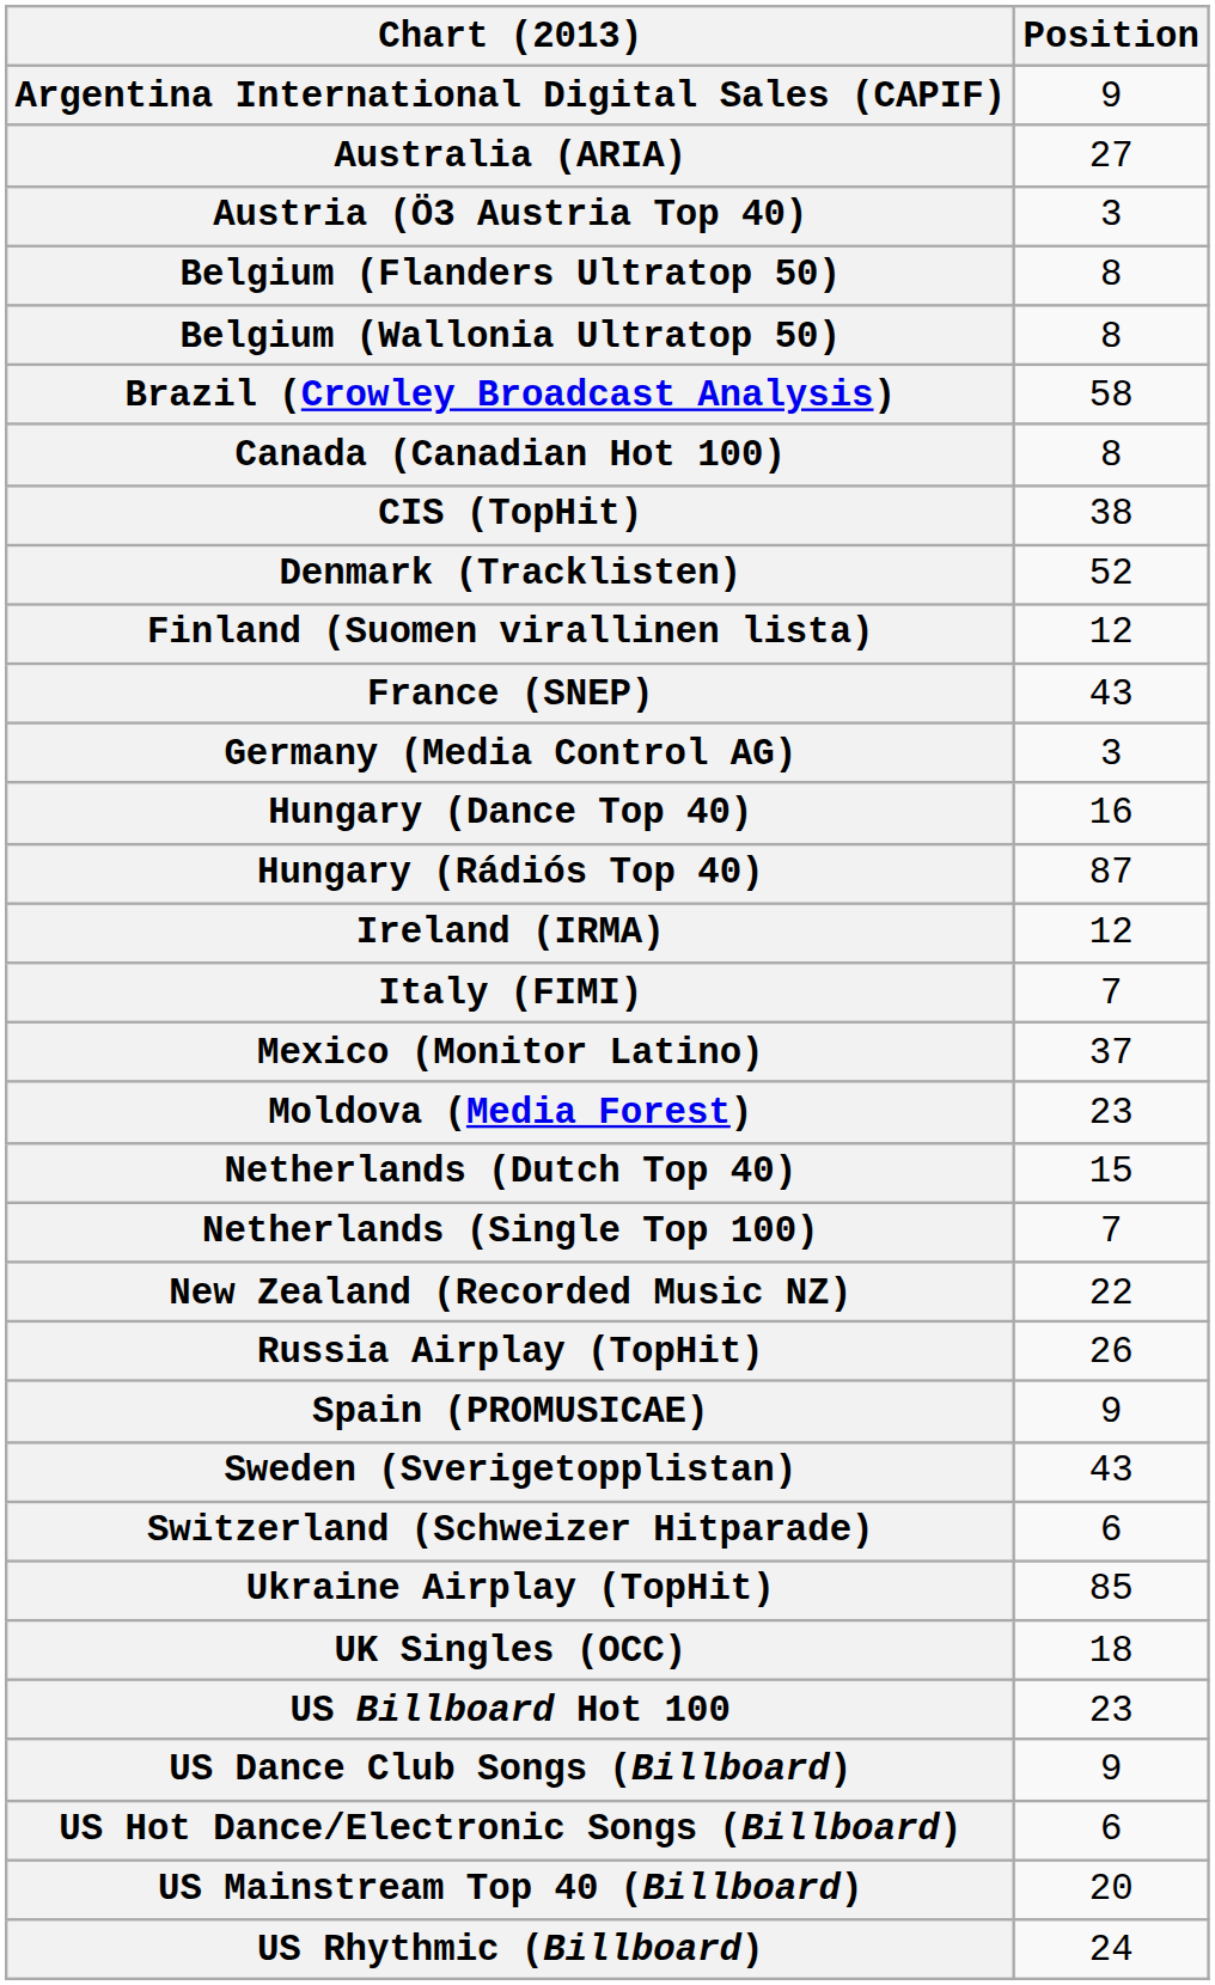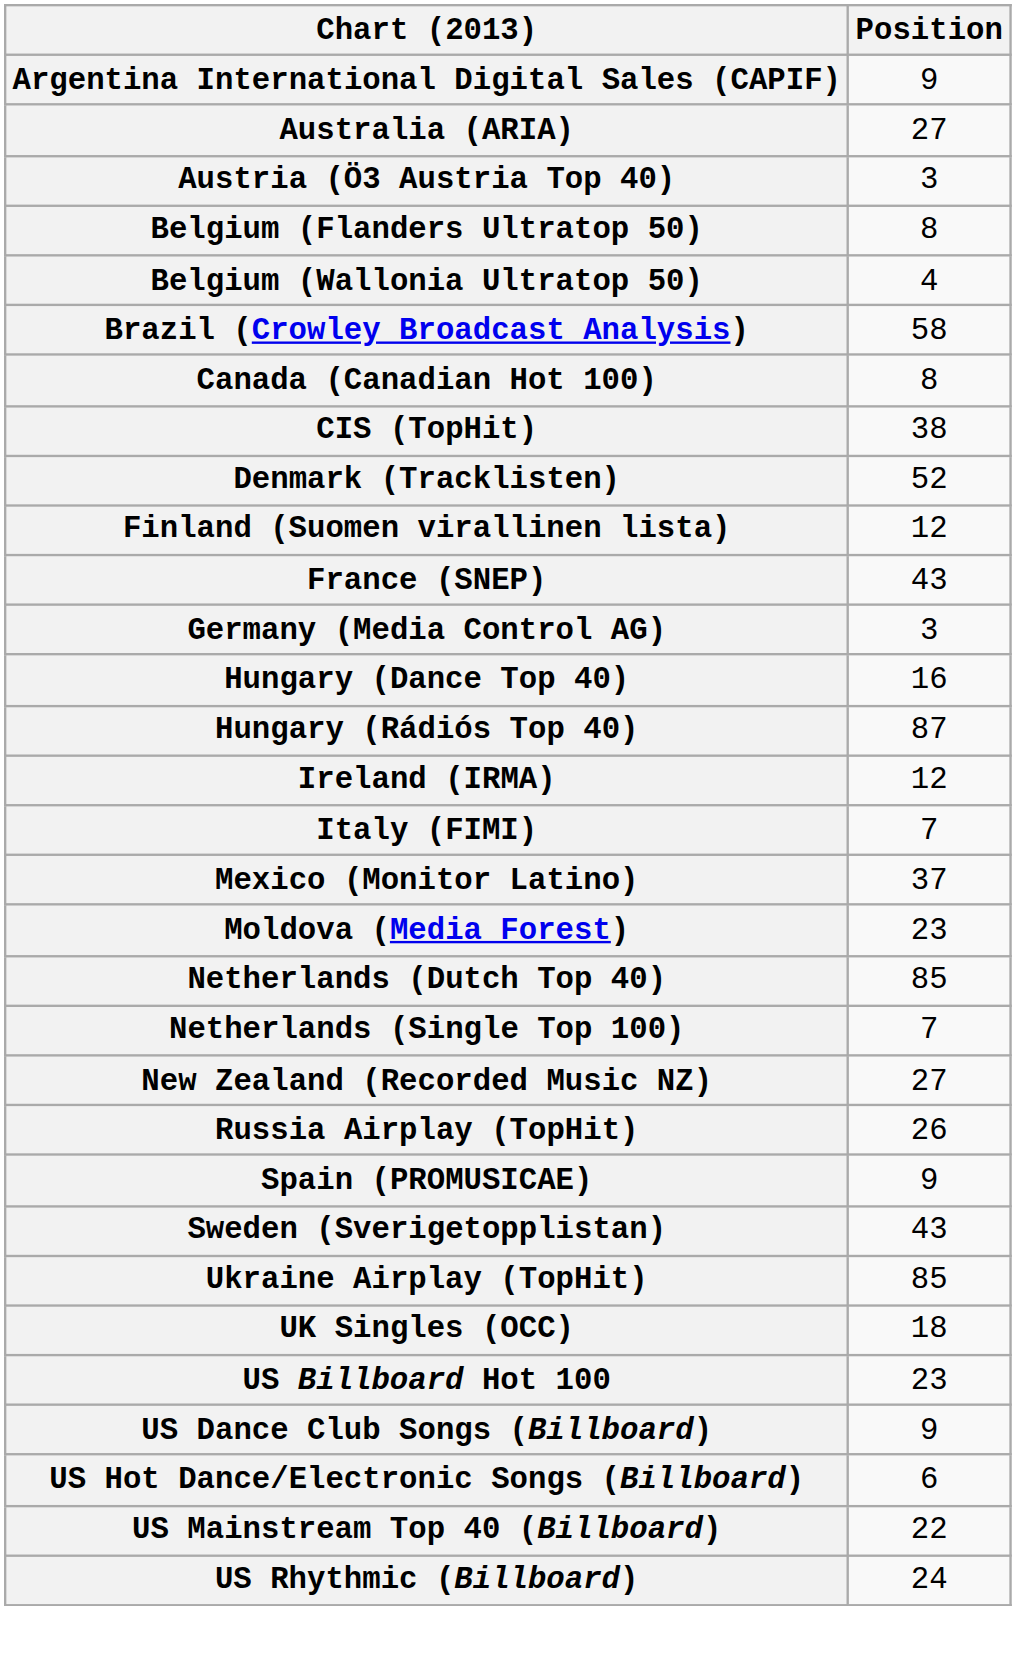Belgium (Wallonia Ultratop 50) | Position: 8 -> 4
Netherlands (Dutch Top 40) | Position: 15 -> 85
New Zealand (Recorded Music NZ) | Position: 22 -> 27
- row: Switzerland (Schweizer Hitparade) | 6
US Mainstream Top 40 (Billboard) | Position: 20 -> 22
